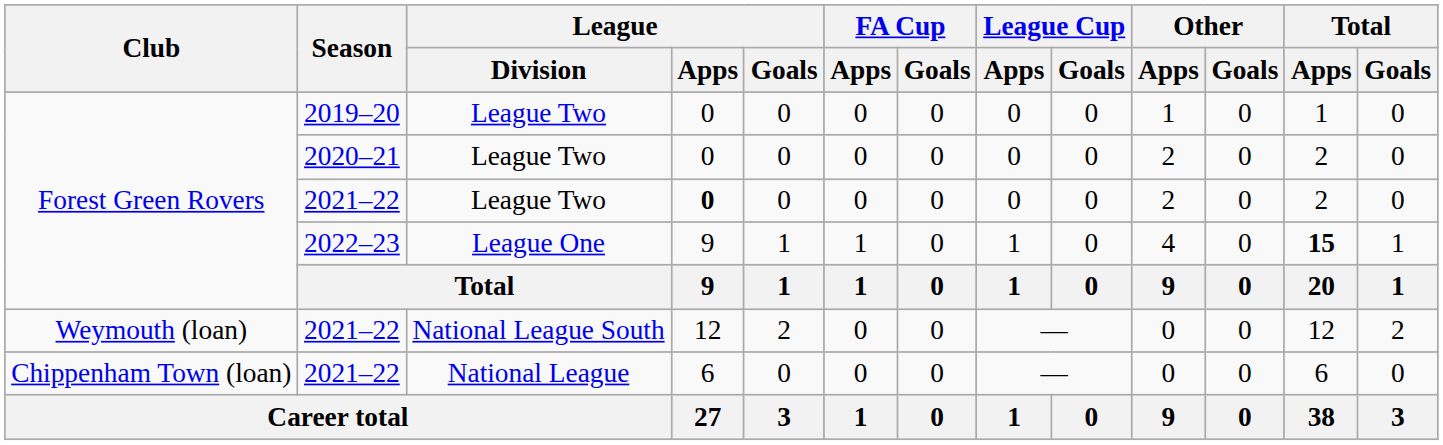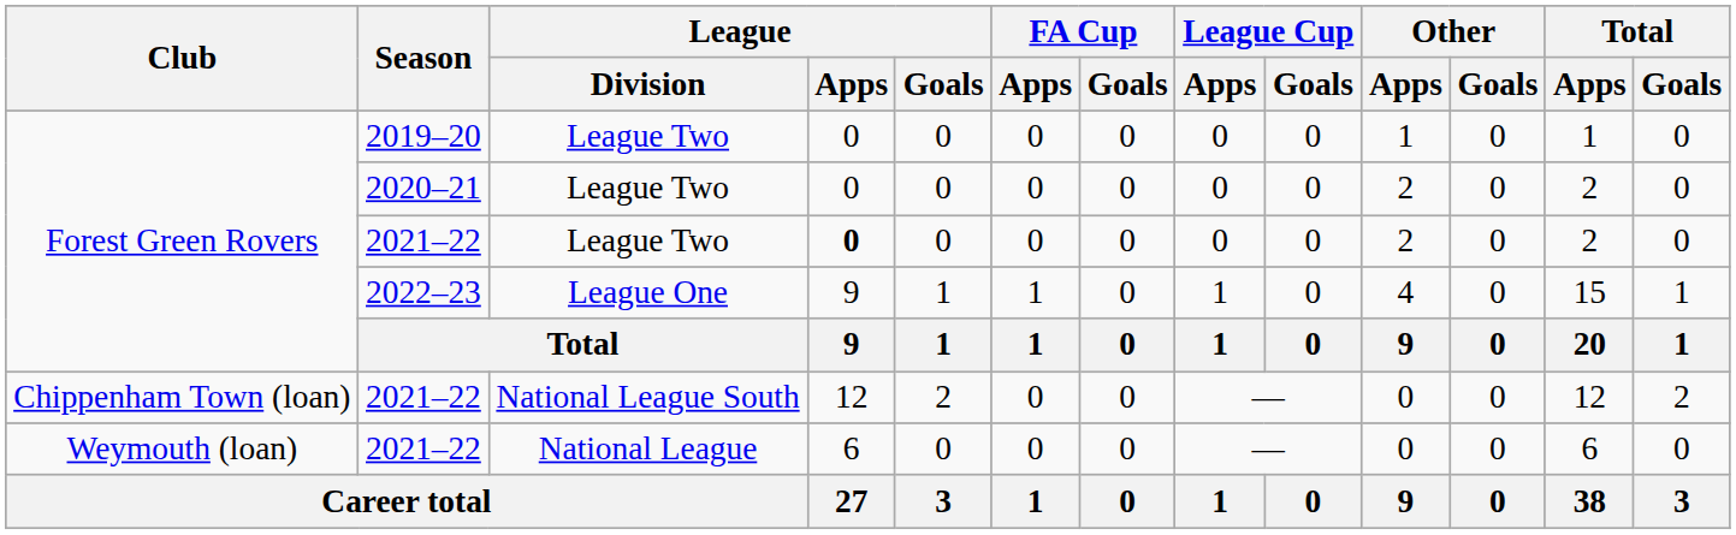2022–23 | Total / Apps: bold -> normal
2021–22 / National League South | Club: Weymouth (loan) -> Chippenham Town (loan)
2021–22 / National League | Club: Chippenham Town (loan) -> Weymouth (loan)
